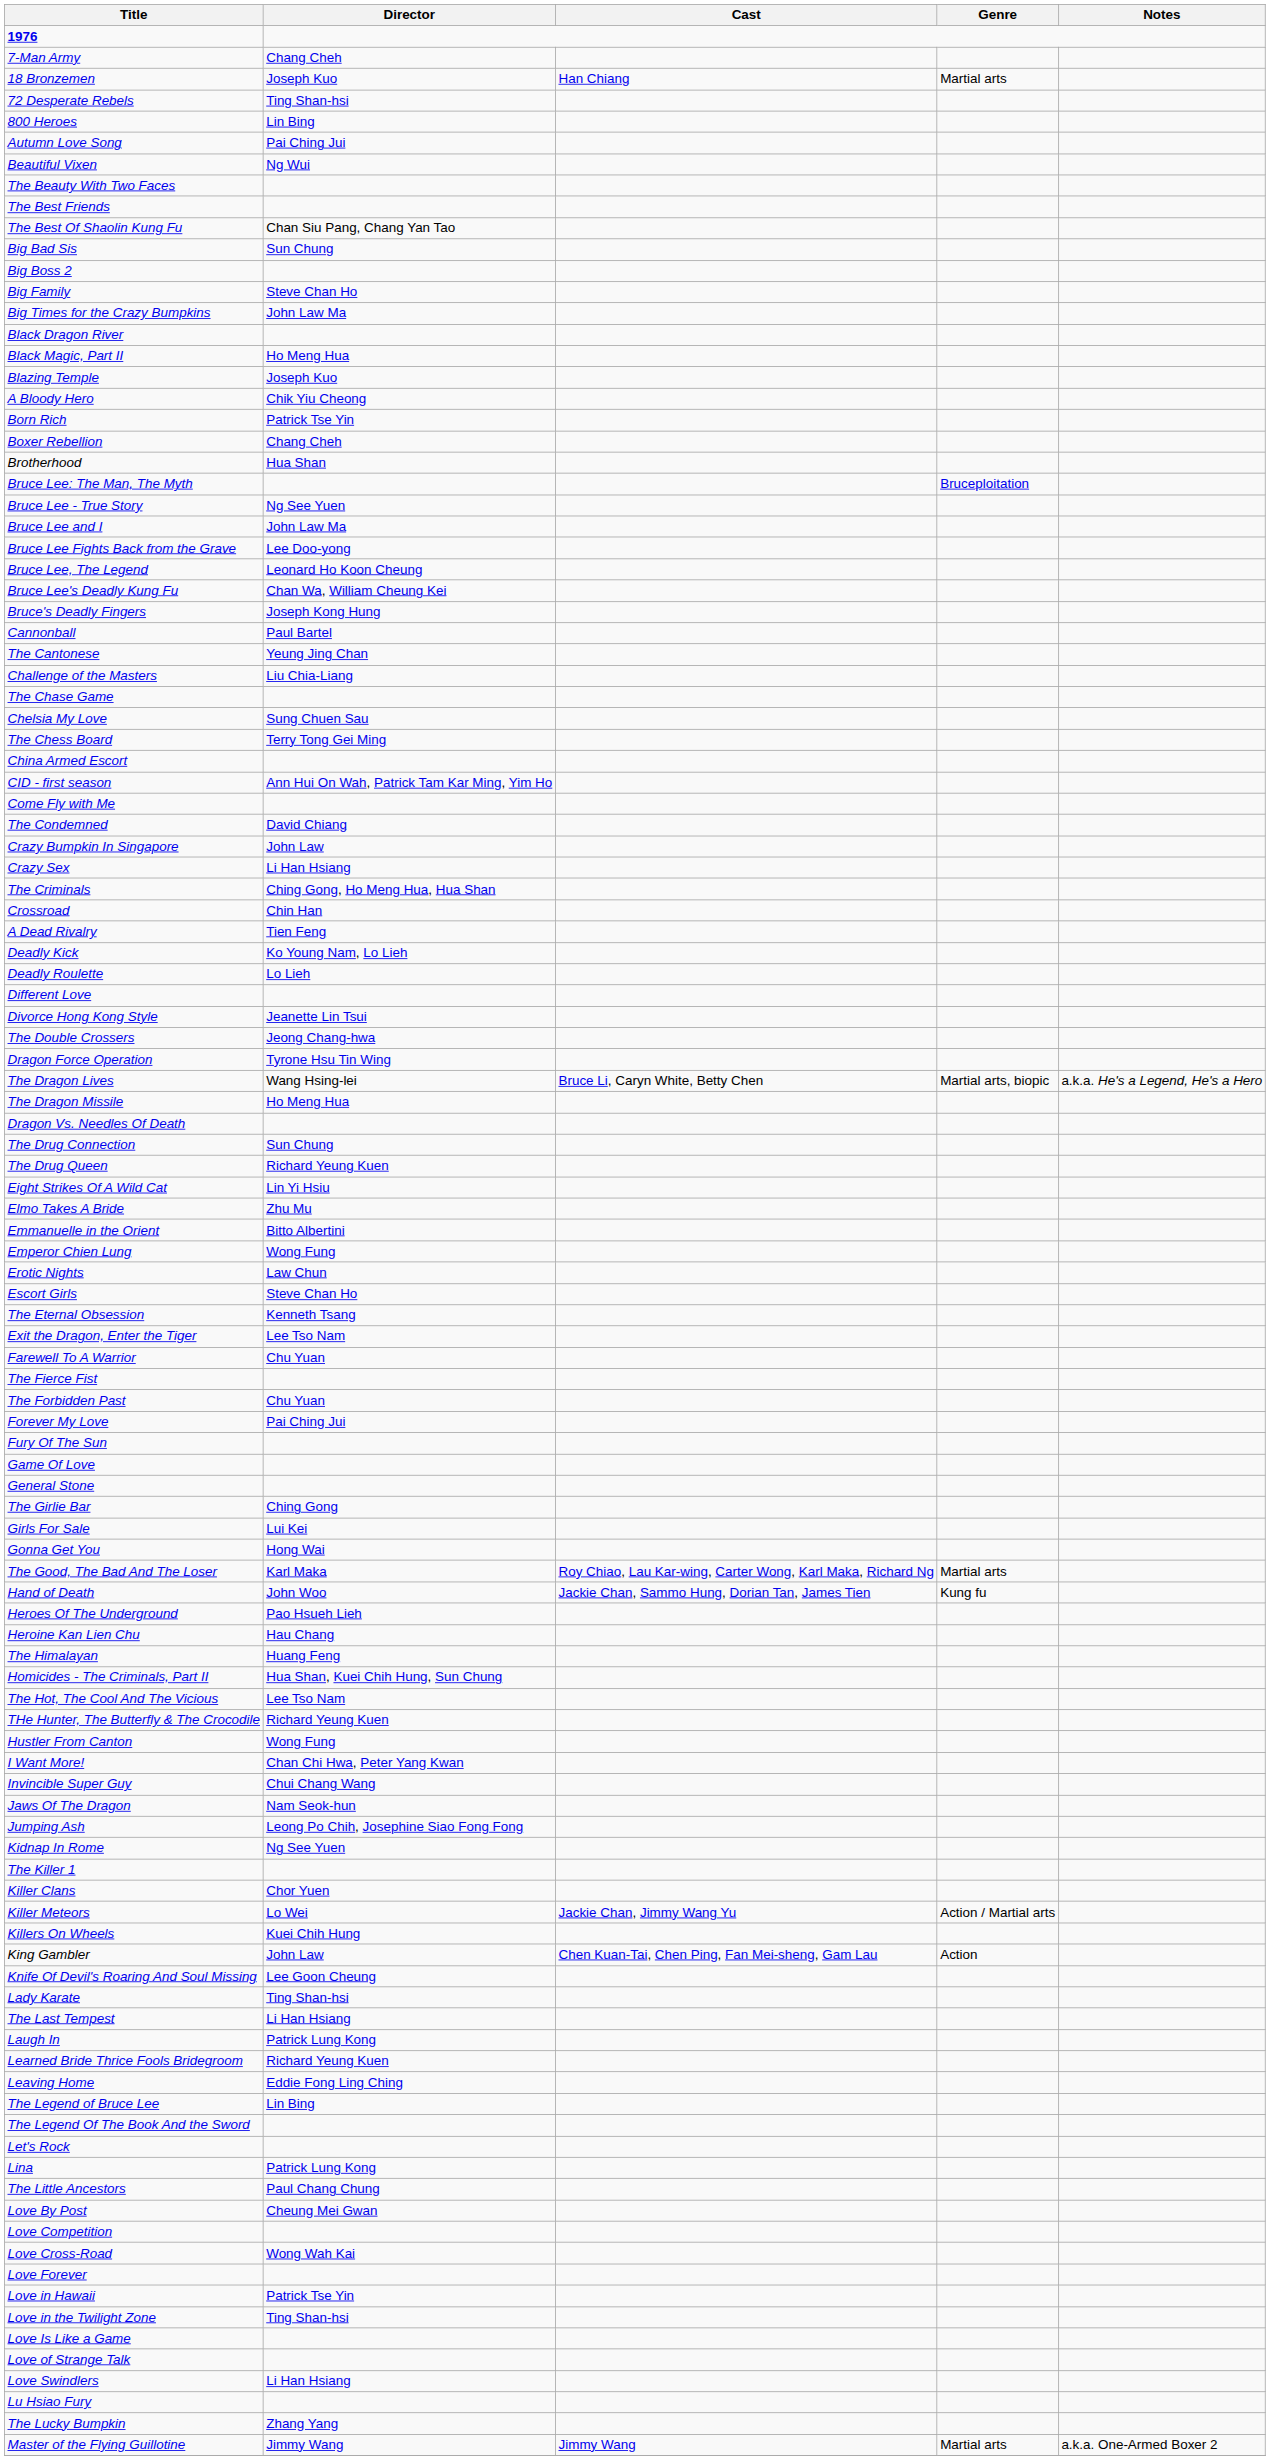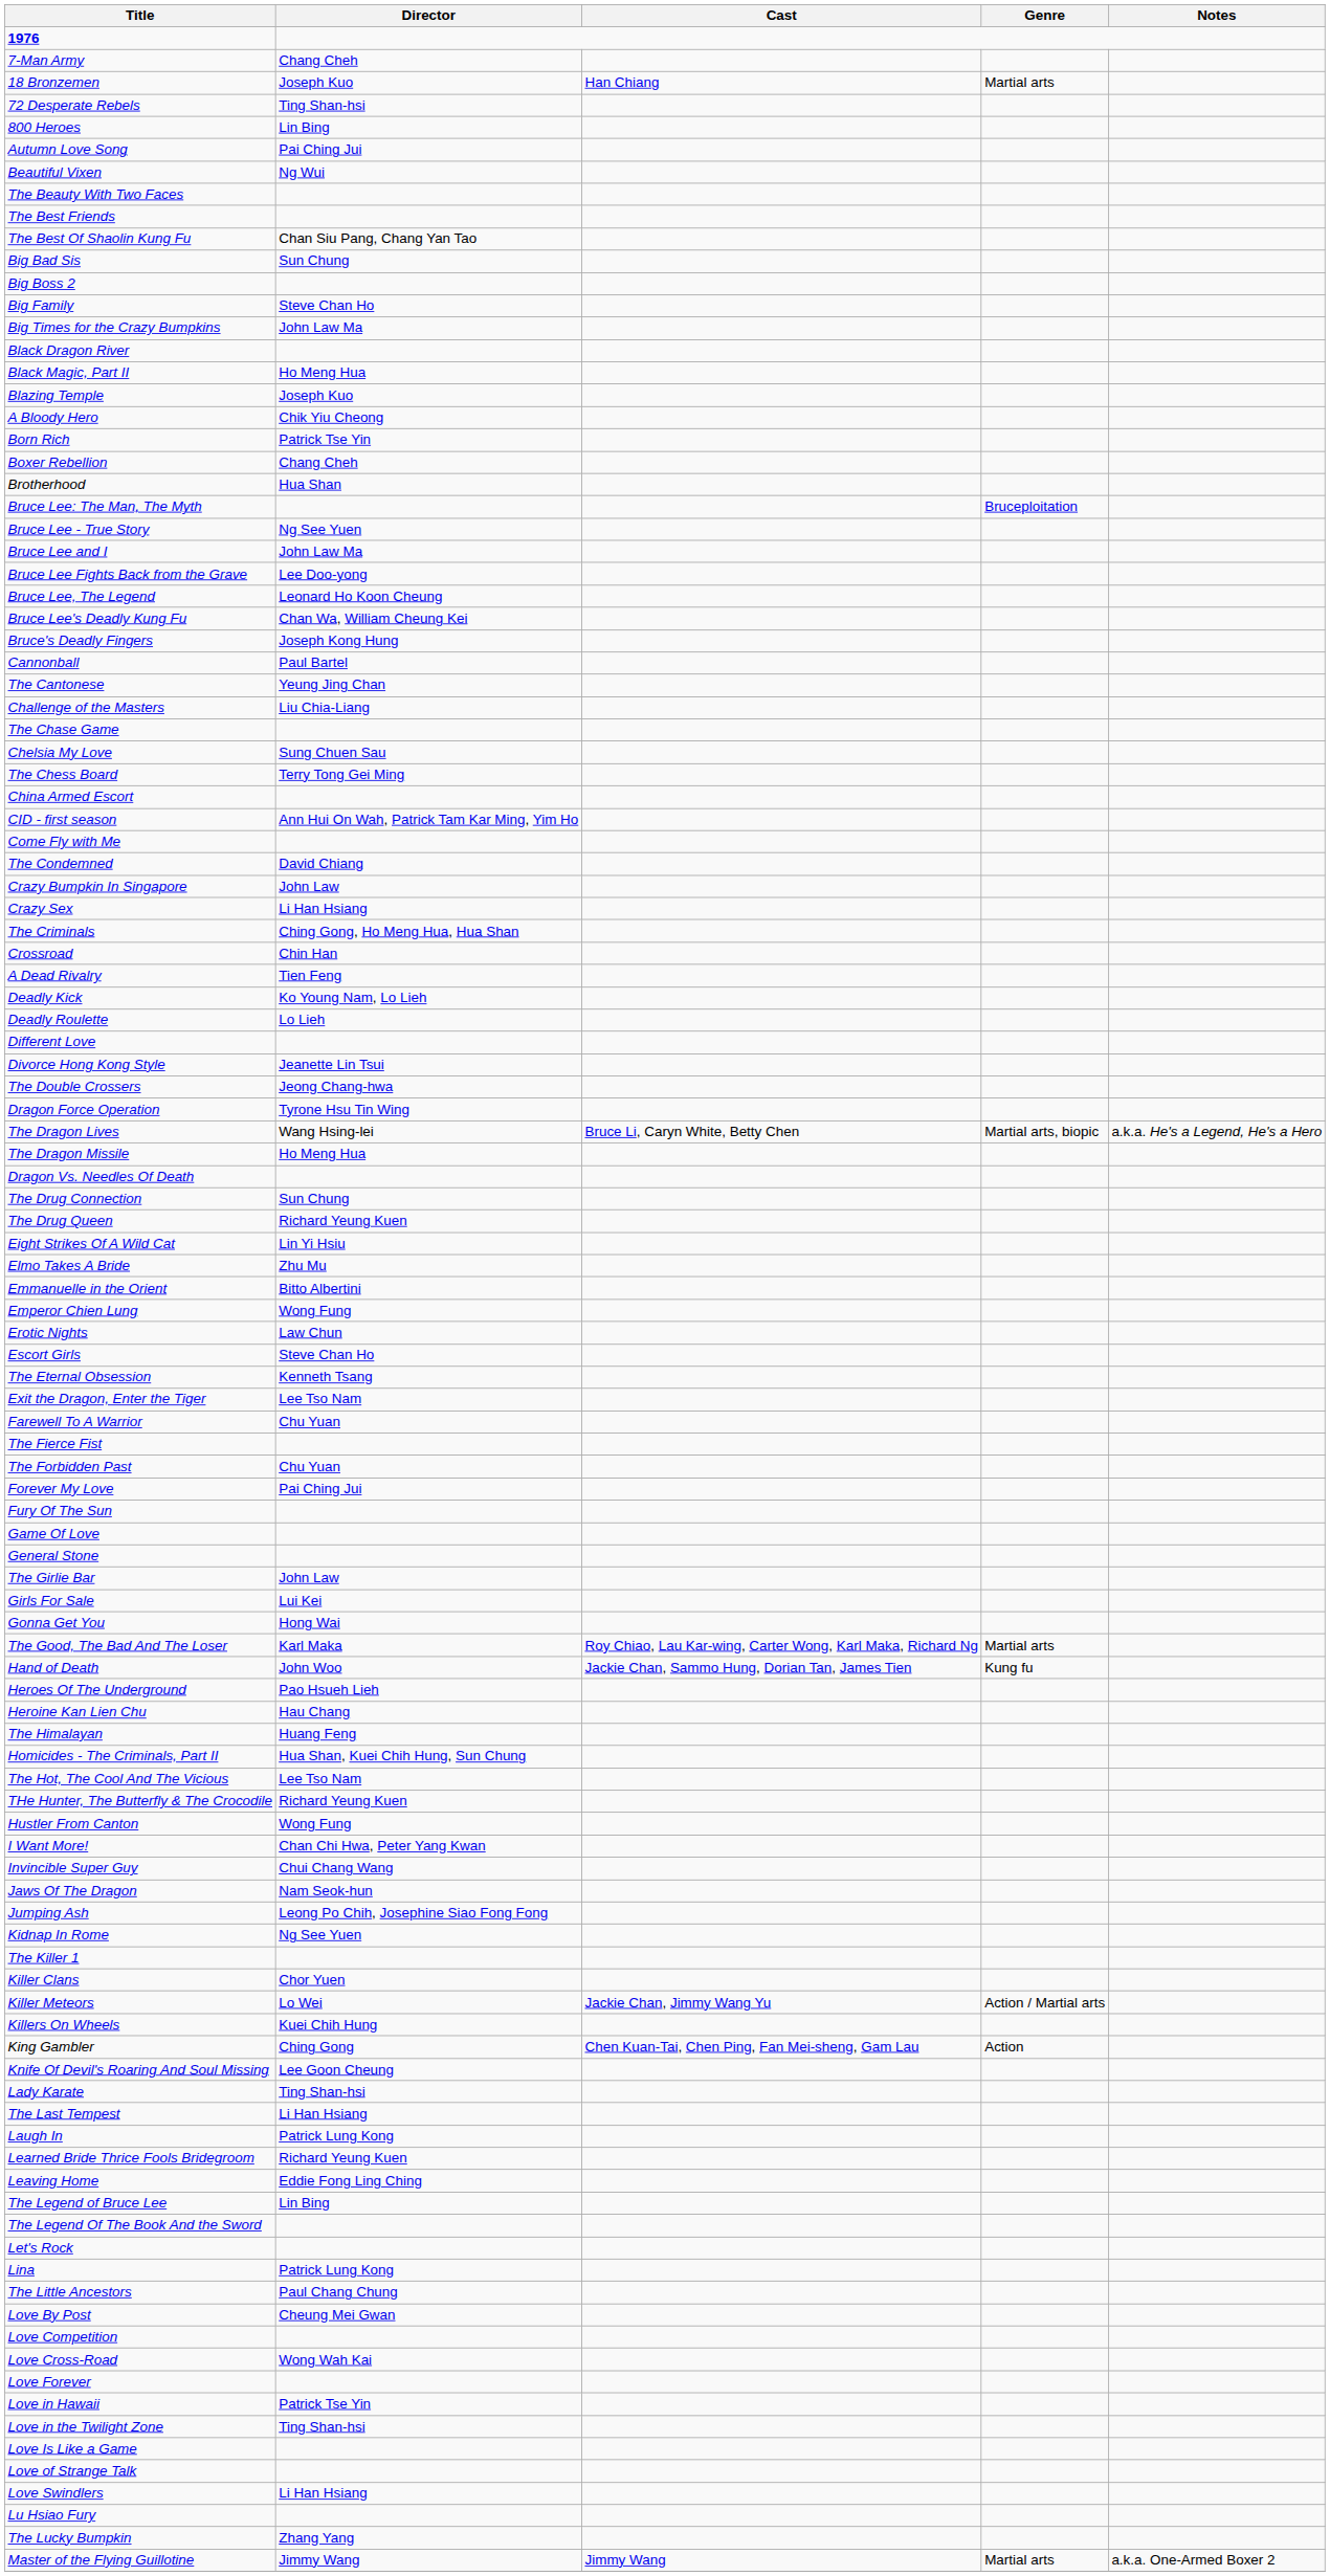The Girlie Bar | Director: Ching Gong -> John Law
King Gambler | Director: John Law -> Ching Gong
